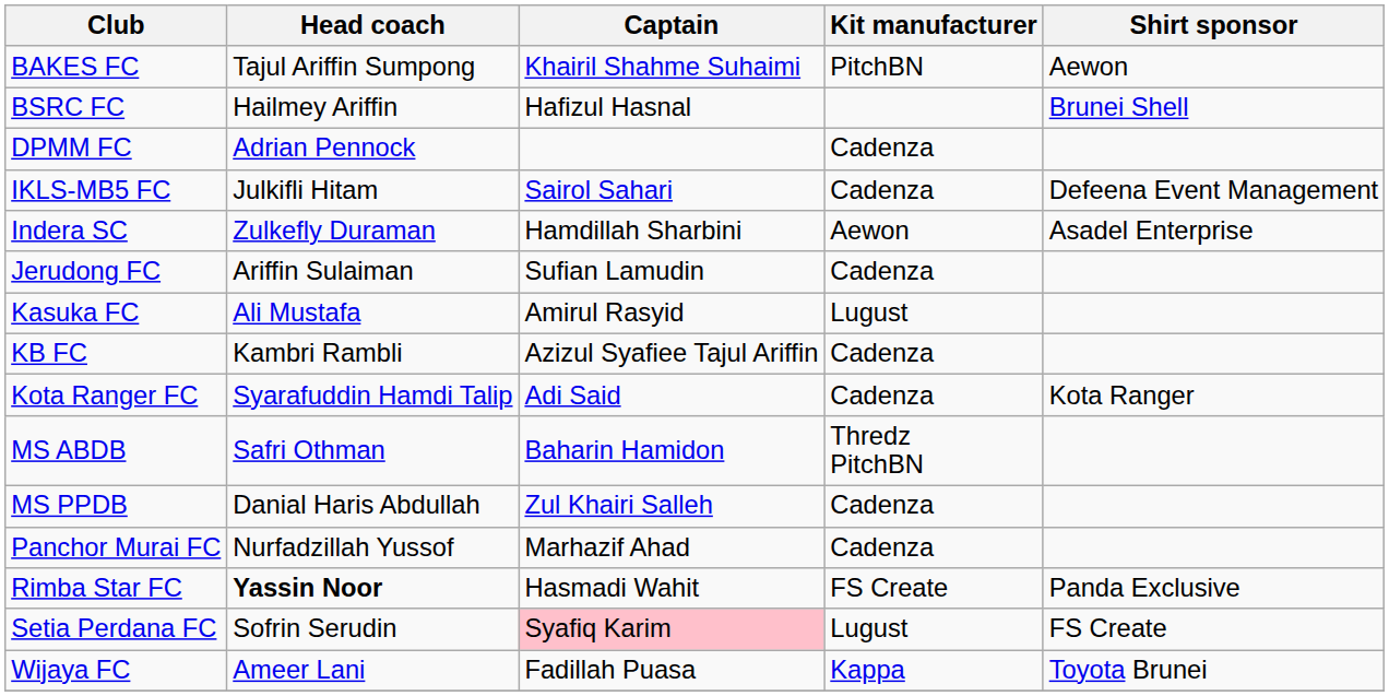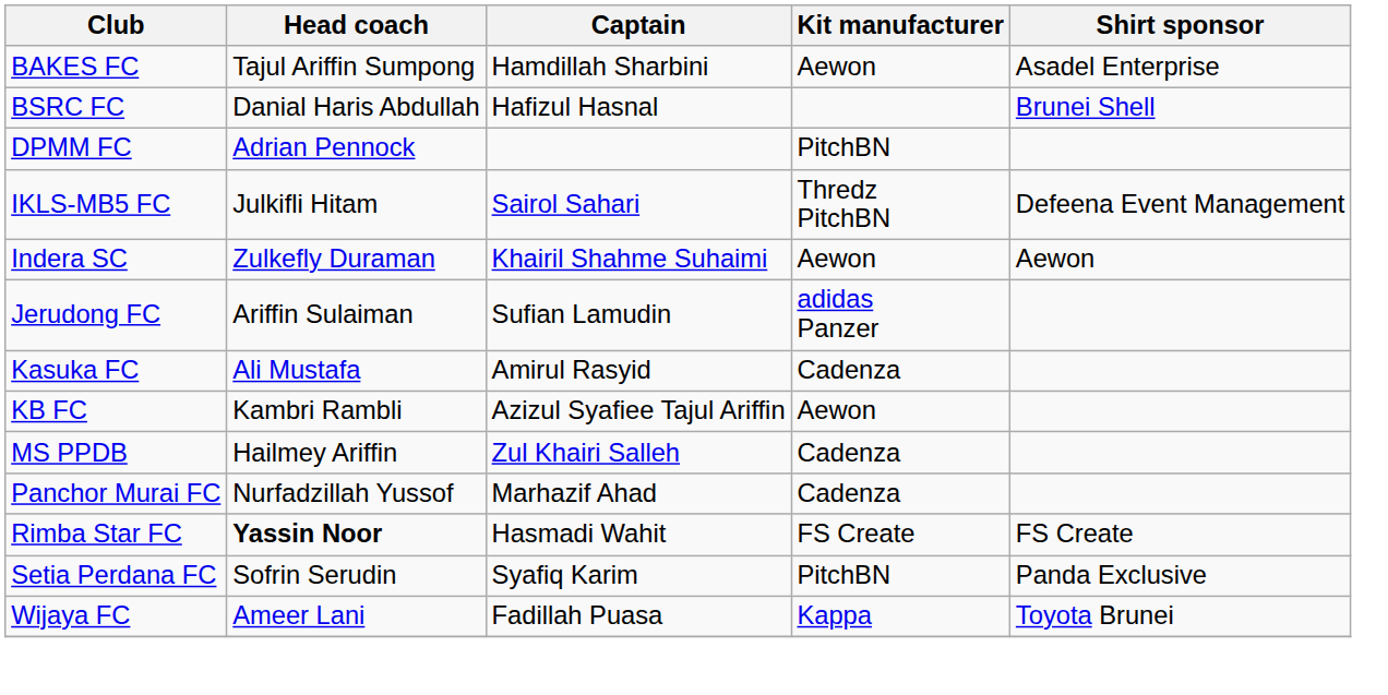BAKES FC | Captain: Khairil Shahme Suhaimi -> Hamdillah Sharbini
BAKES FC | Kit manufacturer: PitchBN -> Aewon
BAKES FC | Shirt sponsor: Aewon -> Asadel Enterprise
BSRC FC | Head coach: Hailmey Ariffin -> Danial Haris Abdullah
DPMM FC | Kit manufacturer: Cadenza -> PitchBN
IKLS-MB5 FC | Kit manufacturer: Cadenza -> Thredz PitchBN
Indera SC | Captain: Hamdillah Sharbini -> Khairil Shahme Suhaimi
Indera SC | Shirt sponsor: Asadel Enterprise -> Aewon
Jerudong FC | Kit manufacturer: Cadenza -> adidas Panzer
Kasuka FC | Kit manufacturer: Lugust -> Cadenza
KB FC | Kit manufacturer: Cadenza -> Aewon
- row: Kota Ranger FC | Syarafuddin Hamdi Talip | Adi Said | Cadenza | Kota Ranger
- row: MS ABDB | Safri Othman | Baharin Hamidon | Thredz PitchBN
MS PPDB | Head coach: Danial Haris Abdullah -> Hailmey Ariffin
Rimba Star FC | Shirt sponsor: Panda Exclusive -> FS Create
Setia Perdana FC | Captain: pink background -> no background
Setia Perdana FC | Kit manufacturer: Lugust -> PitchBN
Setia Perdana FC | Shirt sponsor: FS Create -> Panda Exclusive
